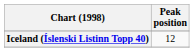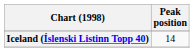Iceland (Íslenski Listinn Topp 40) | Peak position: 12 -> 14
